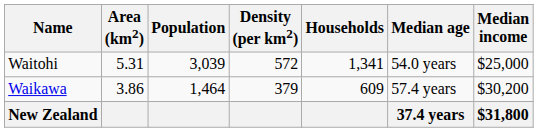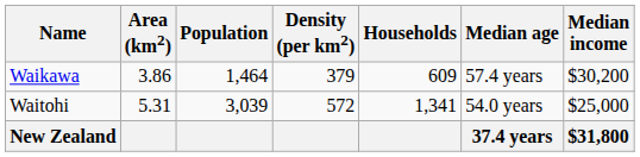rows swapped: Waikawa <-> Waitohi
